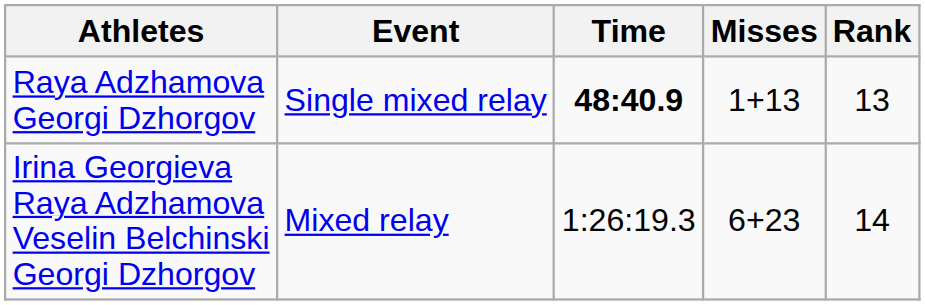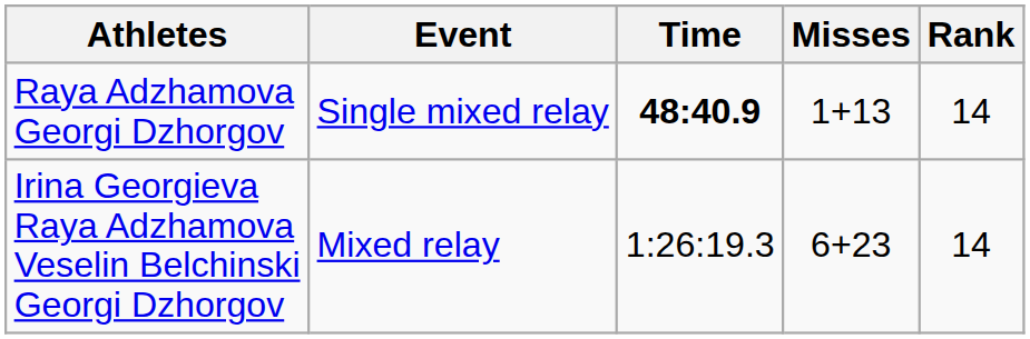Raya Adzhamova Georgi Dzhorgov | Rank: 13 -> 14
